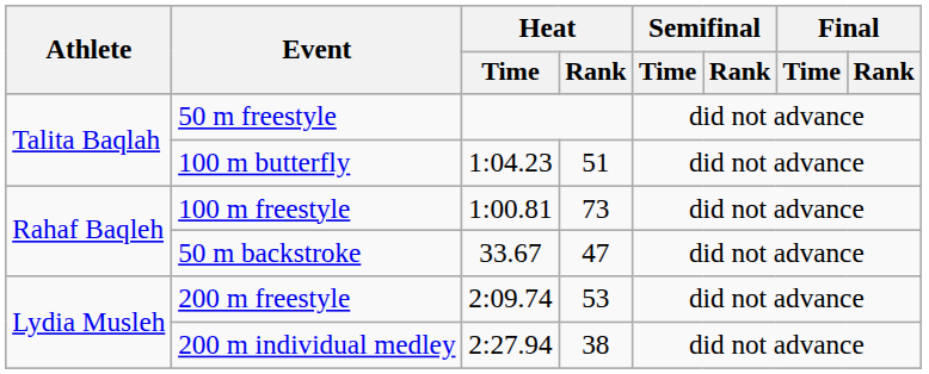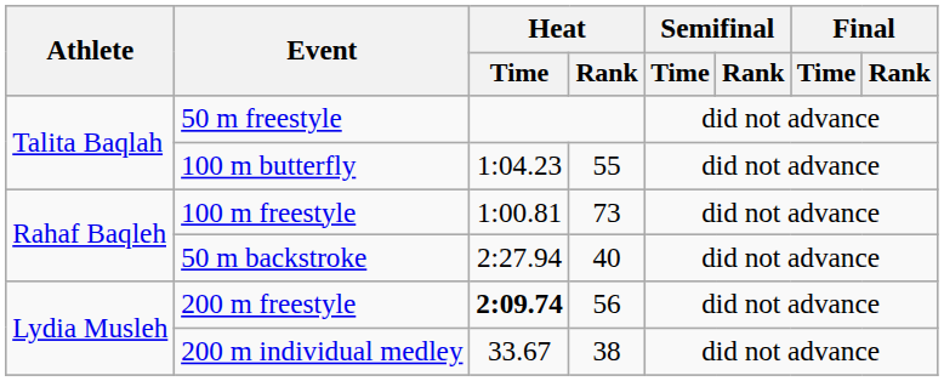100 m butterfly | Heat / Rank: 51 -> 55
50 m backstroke | Heat / Time: 33.67 -> 2:27.94
50 m backstroke | Heat / Rank: 47 -> 40
200 m freestyle | Heat / Time: normal -> bold
200 m freestyle | Heat / Rank: 53 -> 56
200 m individual medley | Heat / Time: 2:27.94 -> 33.67
